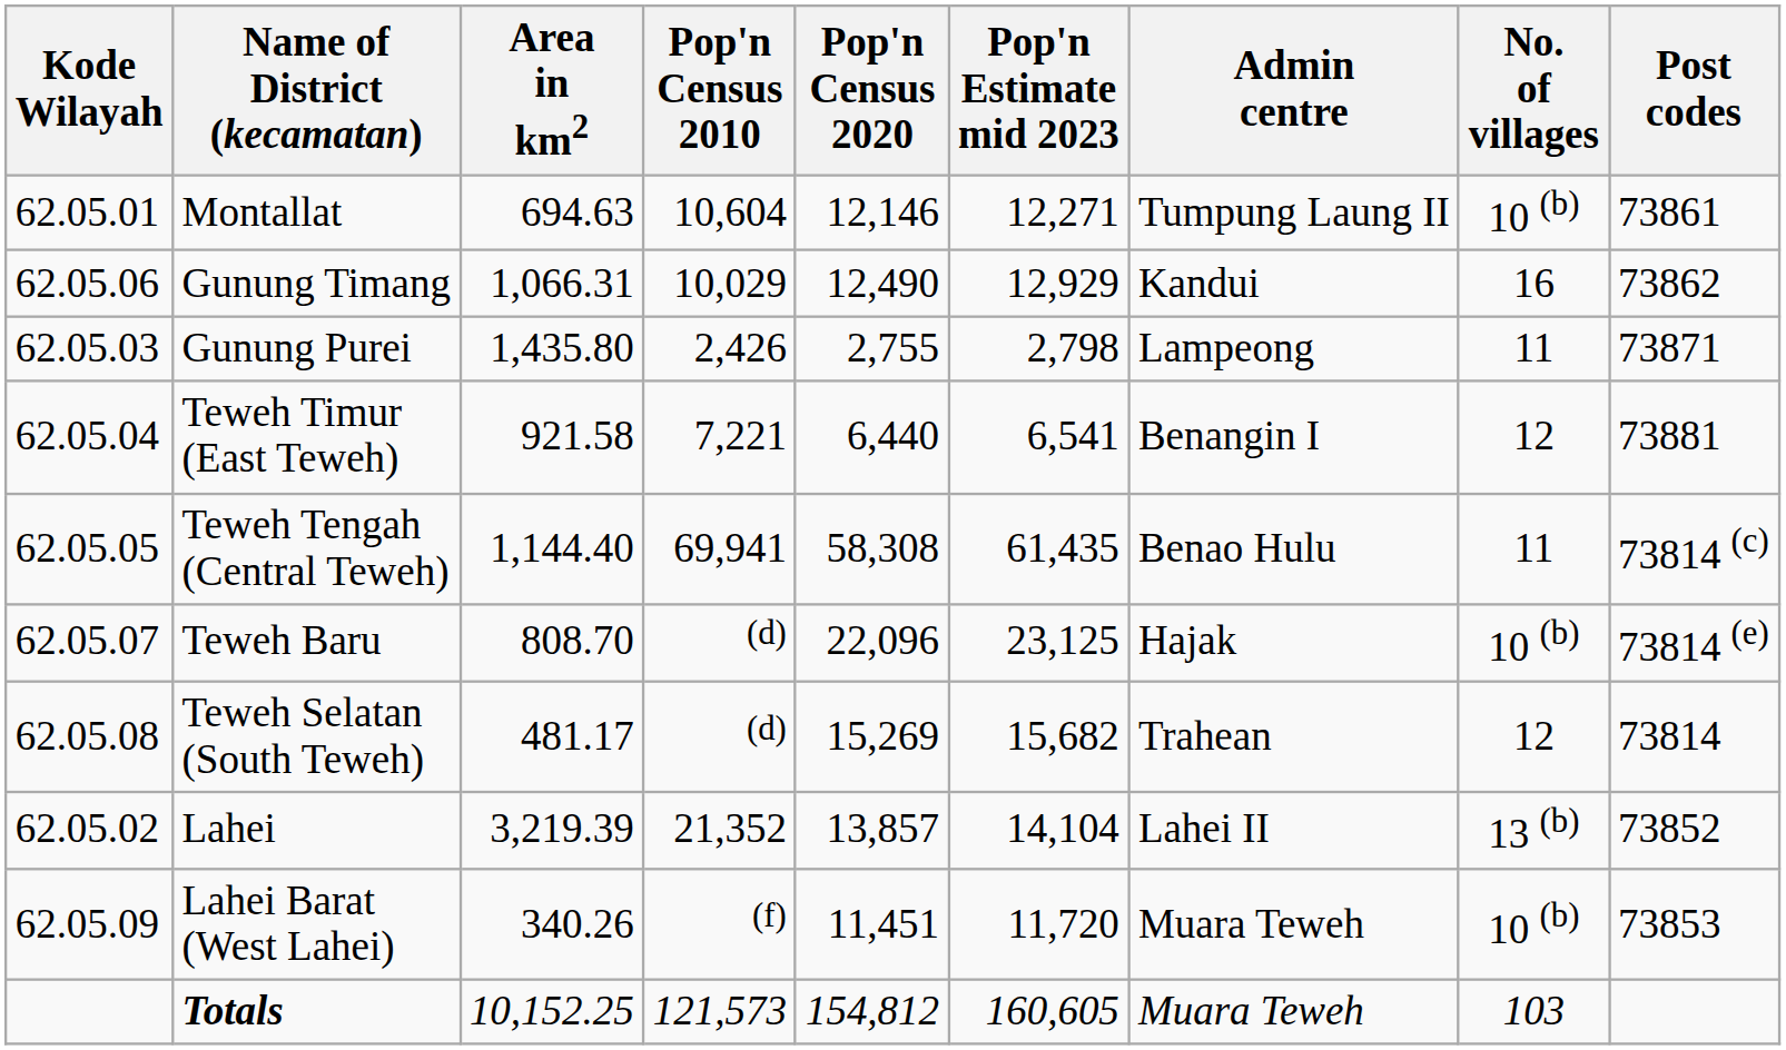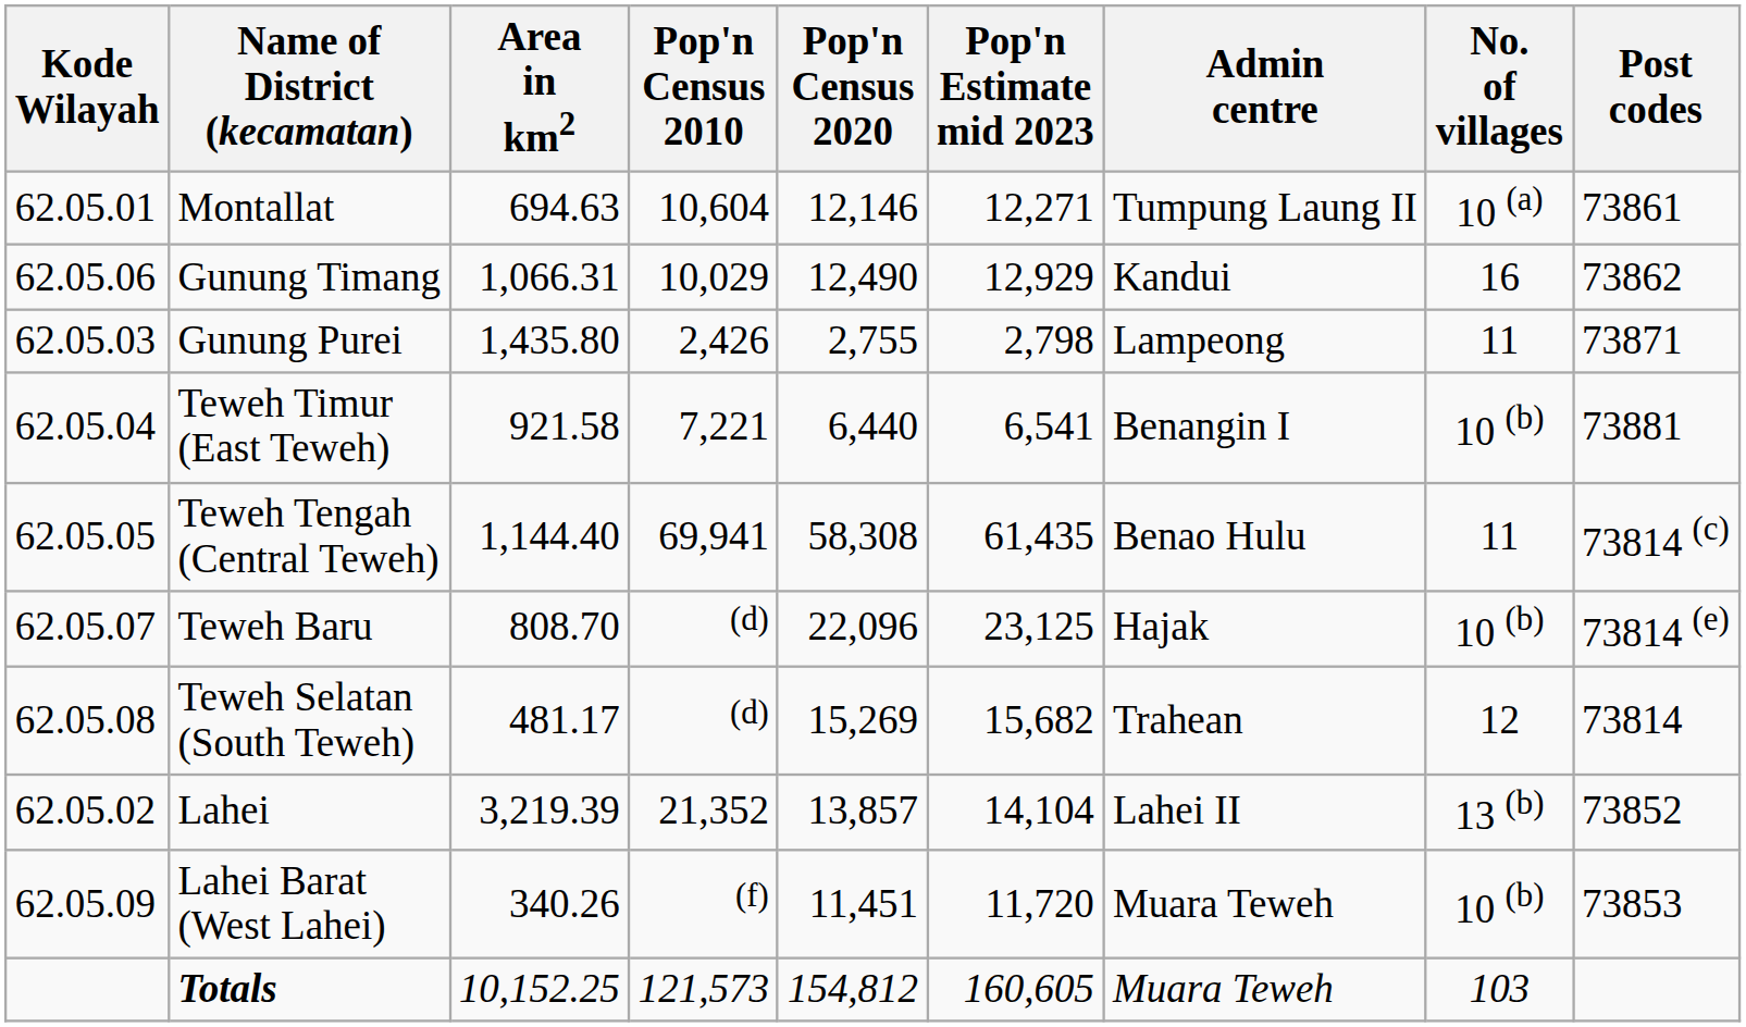Montallat | No. of villages: 10 (b) -> 10 (a)
Teweh Timur (East Teweh) | No. of villages: 12 -> 10 (b)
